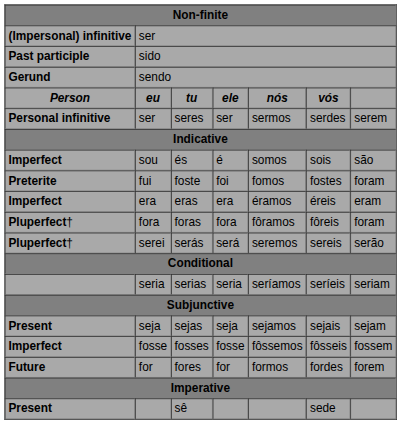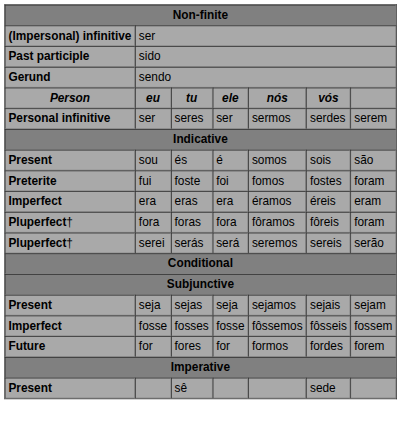és | column 1: Imperfect -> Present
- row: seria | serias | seria | seríamos | seríeis | seriam
